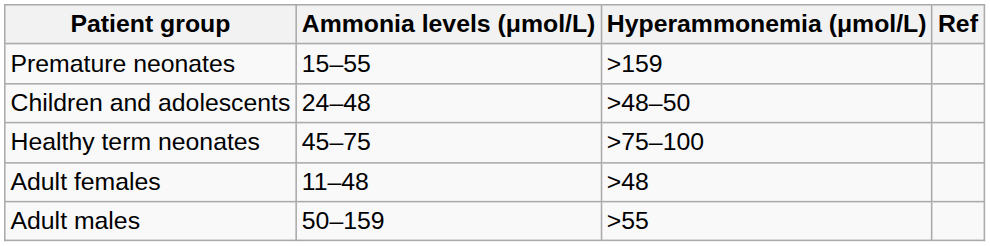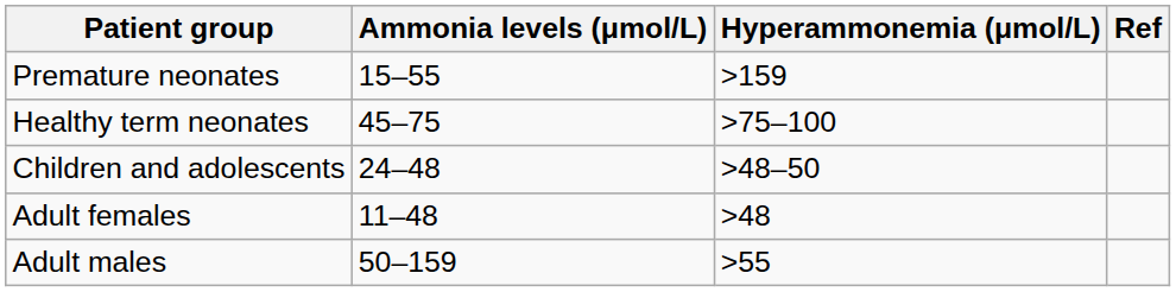rows swapped: Healthy term neonates <-> Children and adolescents
